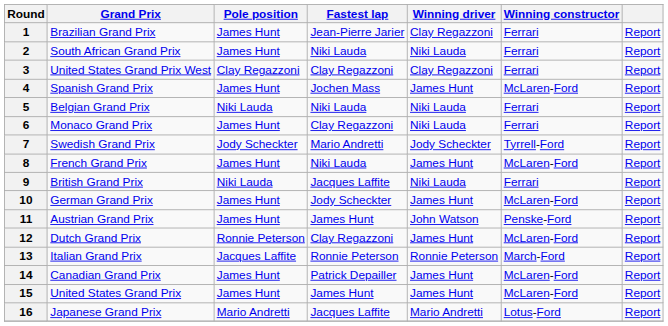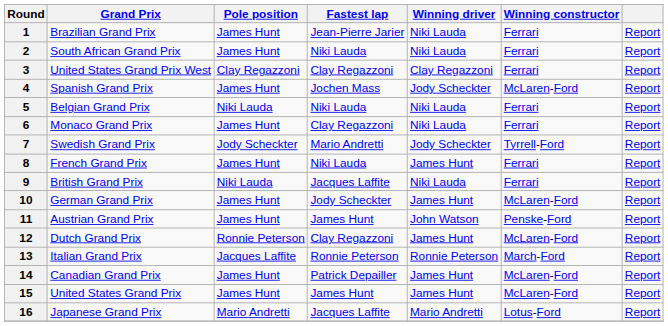1 | Winning driver: Clay Regazzoni -> Niki Lauda
4 | Winning driver: James Hunt -> Jody Scheckter
8 | Winning constructor: McLaren-Ford -> Ferrari
